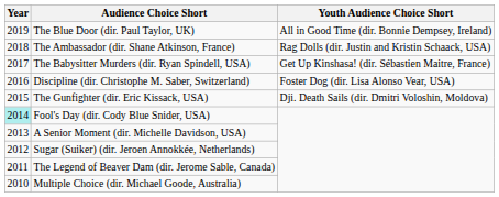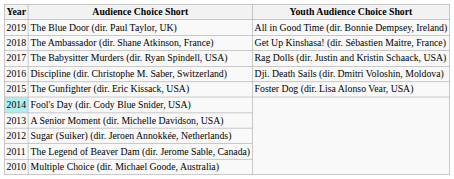The Ambassador (dir. Shane Atkinson, France) | Youth Audience Choice Short: Rag Dolls (dir. Justin and Kristin Schaack, USA) -> Get Up Kinshasa! (dir. Sébastien Maitre, France)
The Babysitter Murders (dir. Ryan Spindell, USA) | Youth Audience Choice Short: Get Up Kinshasa! (dir. Sébastien Maitre, France) -> Rag Dolls (dir. Justin and Kristin Schaack, USA)
Discipline (dir. Christophe M. Saber, Switzerland) | Youth Audience Choice Short: Foster Dog (dir. Lisa Alonso Vear, USA) -> Dji. Death Sails (dir. Dmitri Voloshin, Moldova)
The Gunfighter (dir. Eric Kissack, USA) | Youth Audience Choice Short: Dji. Death Sails (dir. Dmitri Voloshin, Moldova) -> Foster Dog (dir. Lisa Alonso Vear, USA)
